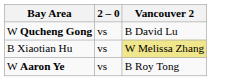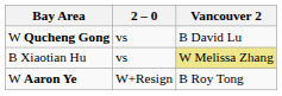W Aaron Ye | 2 – 0: vs -> W+Resign
